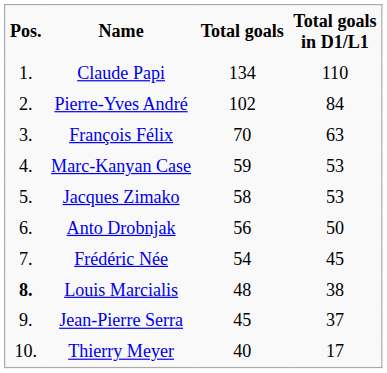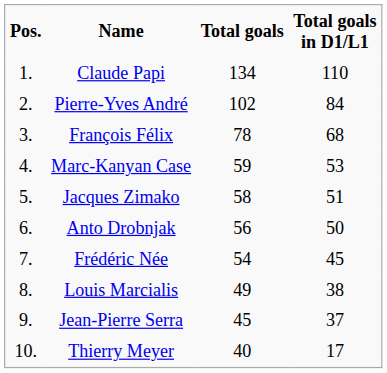François Félix | Total goals: 70 -> 78
François Félix | Total goals in D1/L1: 63 -> 68
Jacques Zimako | Total goals in D1/L1: 53 -> 51
Louis Marcialis | Pos.: bold -> normal
Louis Marcialis | Total goals: 48 -> 49
